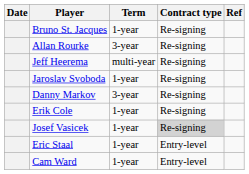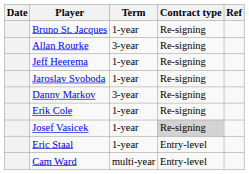Jeff Heerema | Term: multi-year -> 1-year
Cam Ward | Term: 1-year -> multi-year
